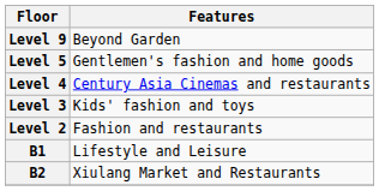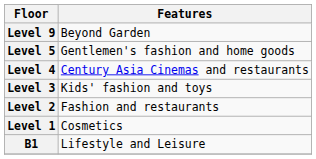+ row: Level 1 | Cosmetics
- row: B2 | Xiulang Market and Restaurants
